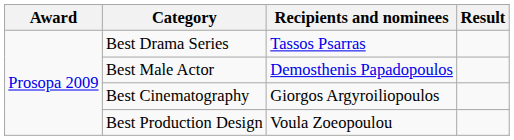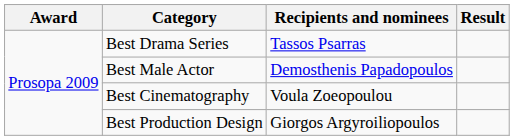Best Cinematography | Recipients and nominees: Giorgos Argyroiliopoulos -> Voula Zoeopoulou
Best Production Design | Recipients and nominees: Voula Zoeopoulou -> Giorgos Argyroiliopoulos
